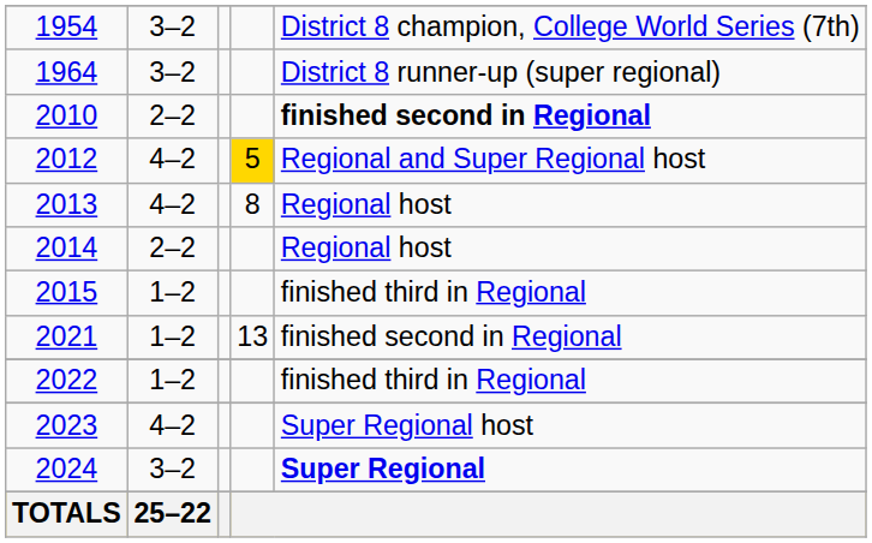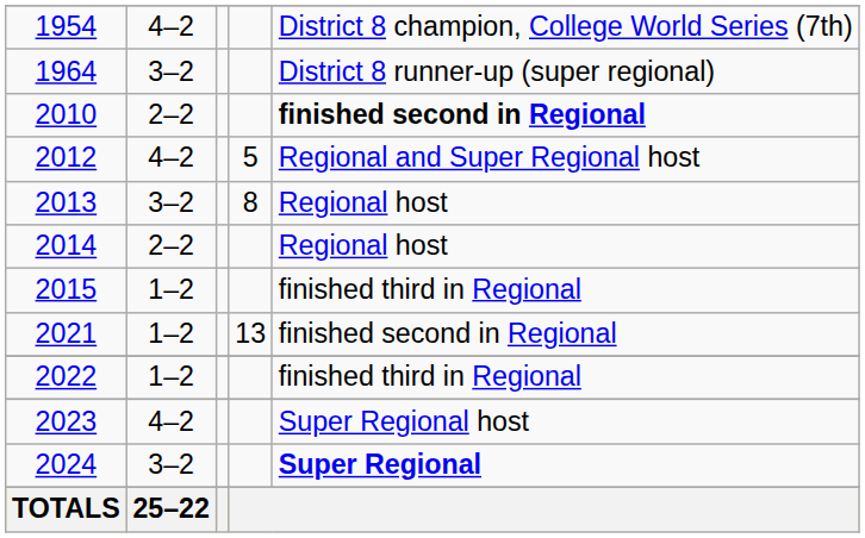1954 | column 2: 3–2 -> 4–2
2012 | column 4: gold background -> no background
2013 | column 2: 4–2 -> 3–2
